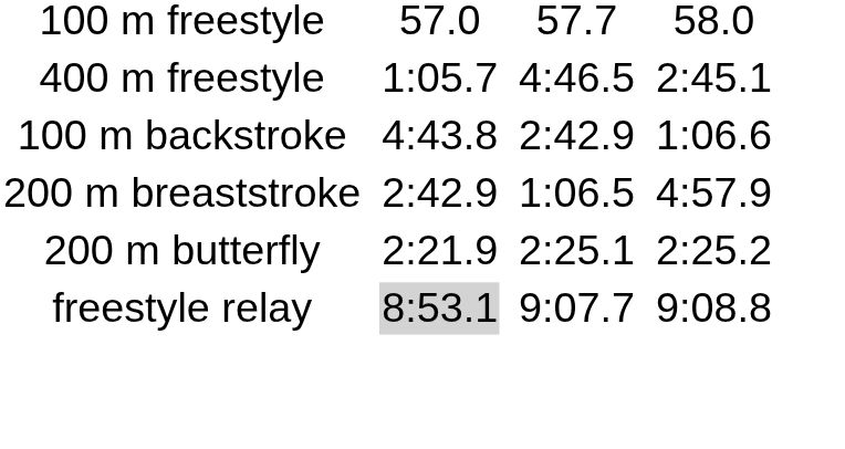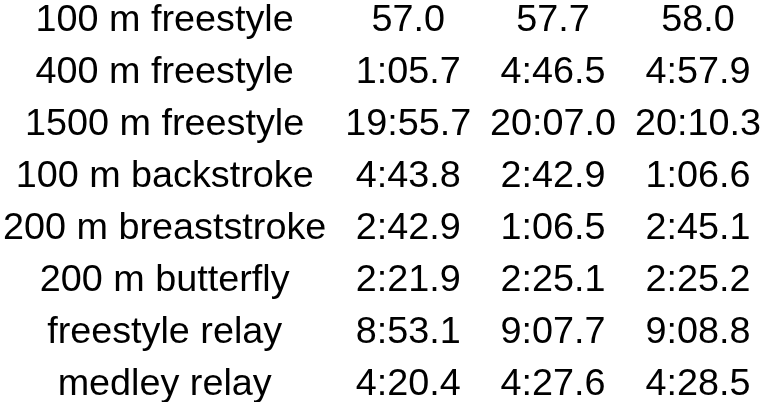400 m freestyle | column 7: 2:45.1 -> 4:57.9
+ row: 1500 m freestyle | 19:55.7 | 20:07.0 | 20:10.3
200 m breaststroke | column 7: 4:57.9 -> 2:45.1
freestyle relay | column 3: lightgrey background -> no background
+ row: medley relay | 4:20.4 | 4:27.6 | 4:28.5
